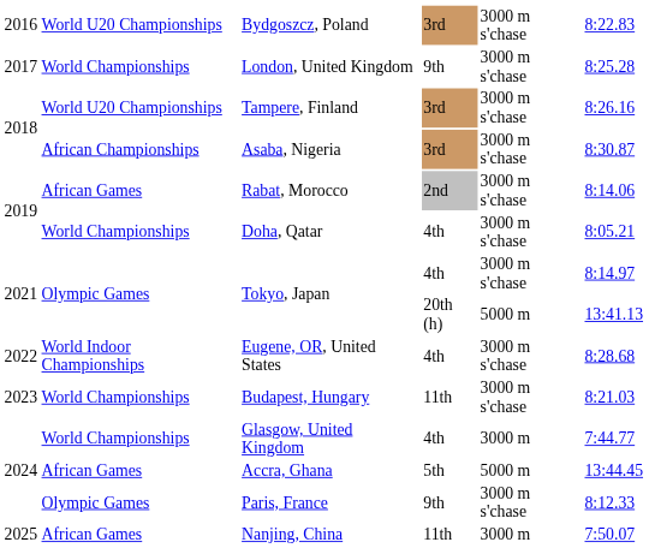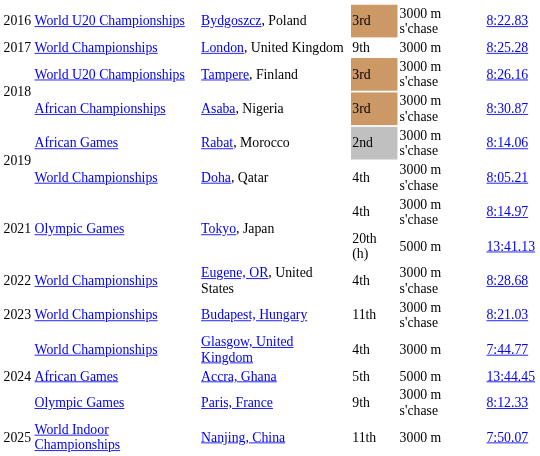London, United Kingdom | column 5: 3000 m s'chase -> 3000 m
Eugene, OR, United States | column 2: World Indoor Championships -> World Championships
Nanjing, China | column 2: African Games -> World Indoor Championships
